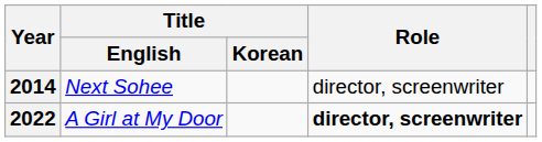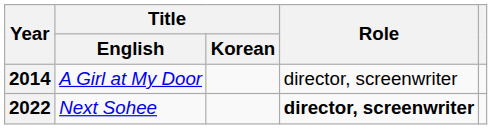2014 | Title / English: Next Sohee -> A Girl at My Door
2022 | Title / English: A Girl at My Door -> Next Sohee
